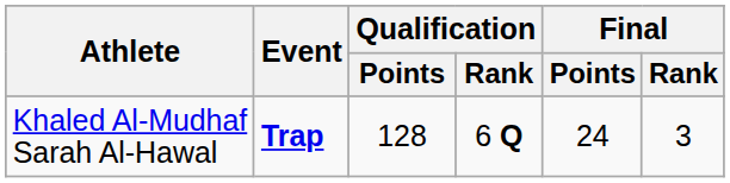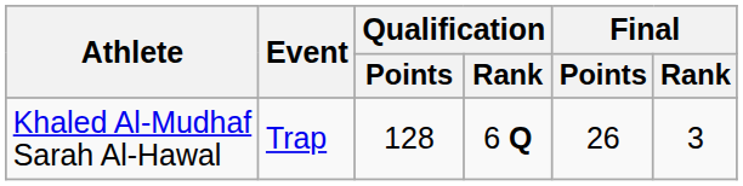Khaled Al-Mudhaf Sarah Al-Hawal | Event: bold -> normal
Khaled Al-Mudhaf Sarah Al-Hawal | Final / Points: 24 -> 26
